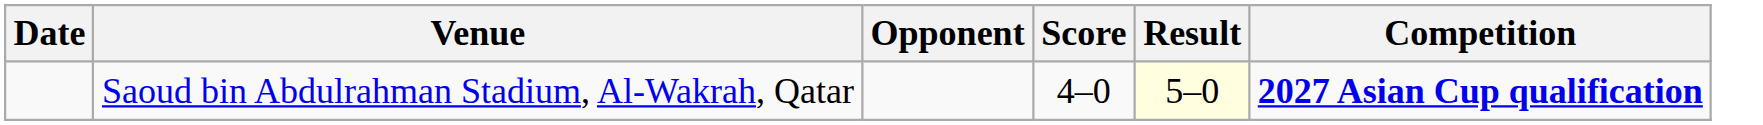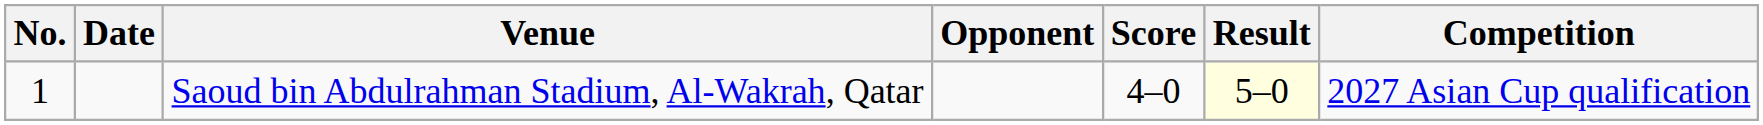+ column: No. | 1
Saoud bin Abdulrahman Stadium, Al-Wakrah, Qatar | Competition: bold -> normal
